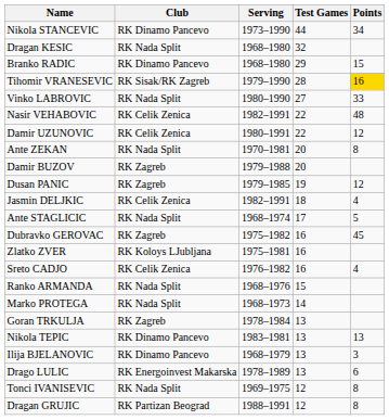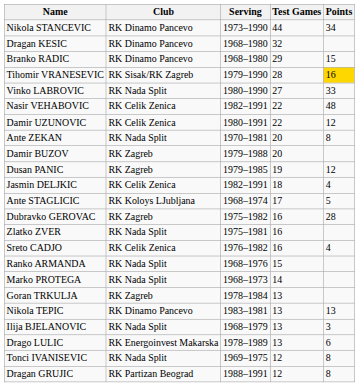Dragan KESIC | Club: RK Nada Split -> RK Dinamo Pancevo
Ante STAGLICIC | Club: RK Nada Split -> RK Koloys LJubljana
Dubravko GEROVAC | Points: 45 -> 28
Zlatko ZVER | Club: RK Koloys LJubljana -> RK Nada Split
Ilija BJELANOVIC | Club: RK Dinamo Pancevo -> RK Nada Split
